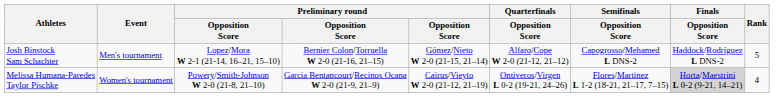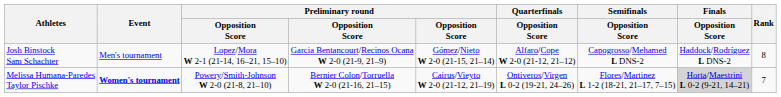Josh Binstock Sam Schachter | column 4: Bernier Colon/Torruella W 2-0 (21-16, 21–15) -> Garcia Bentancourt/Recinos Ocana W 2-0 (21-9, 21–9)
Josh Binstock Sam Schachter | Rank: 5 -> 8
Melissa Humana-Paredes Taylor Pischke | Event: normal -> bold
Melissa Humana-Paredes Taylor Pischke | column 4: Garcia Bentancourt/Recinos Ocana W 2-0 (21-9, 21–9) -> Bernier Colon/Torruella W 2-0 (21-16, 21–15)
Melissa Humana-Paredes Taylor Pischke | Rank: 4 -> 7
